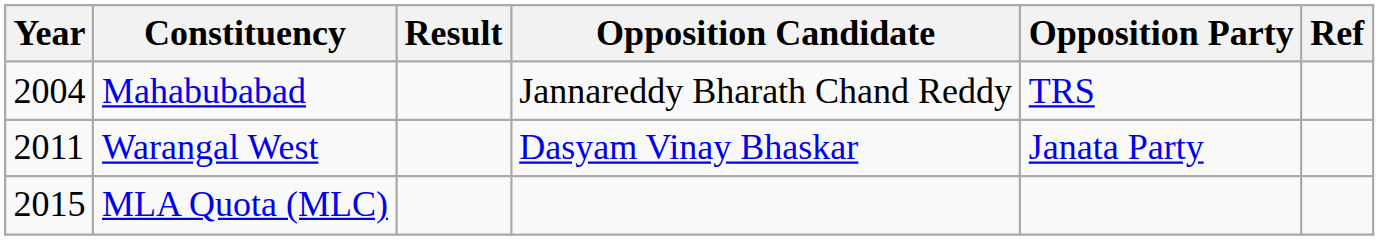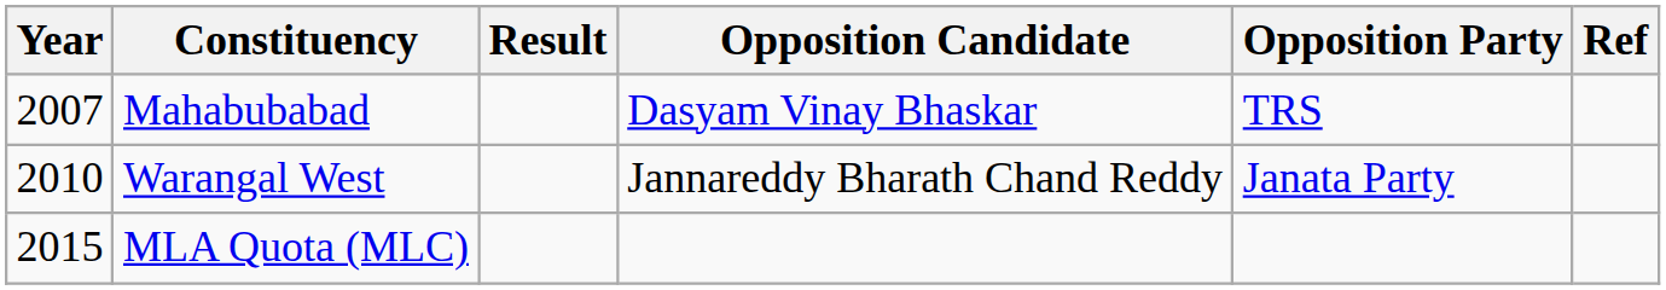Mahabubabad | Year: 2004 -> 2007
Mahabubabad | Opposition Candidate: Jannareddy Bharath Chand Reddy -> Dasyam Vinay Bhaskar
Warangal West | Year: 2011 -> 2010
Warangal West | Opposition Candidate: Dasyam Vinay Bhaskar -> Jannareddy Bharath Chand Reddy
